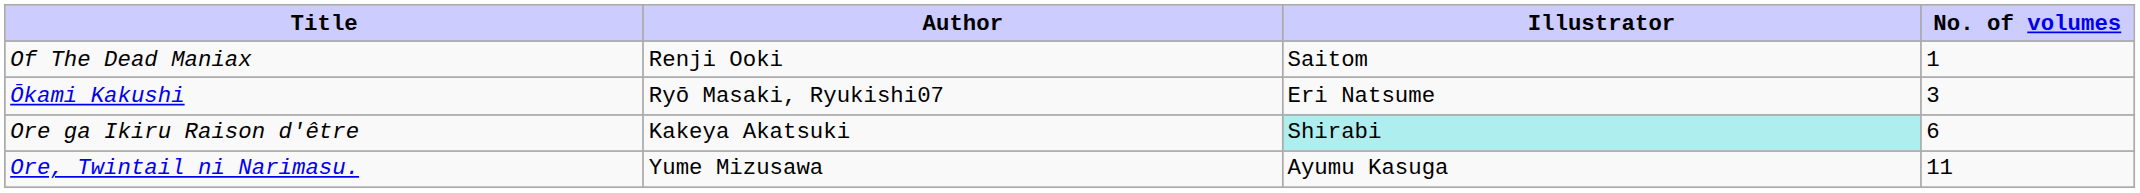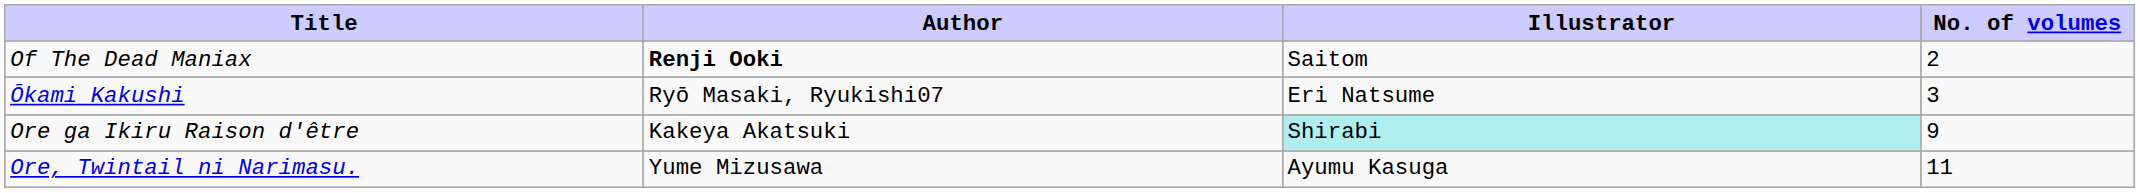Of The Dead Maniax | Author: normal -> bold
Of The Dead Maniax | No. of volumes: 1 -> 2
Ore ga Ikiru Raison d'être | No. of volumes: 6 -> 9
